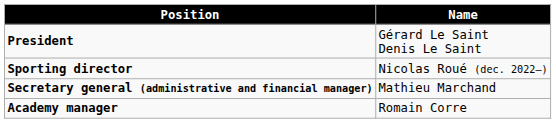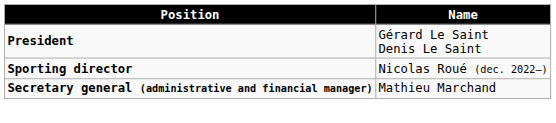- row: Academy manager | Romain Corre
